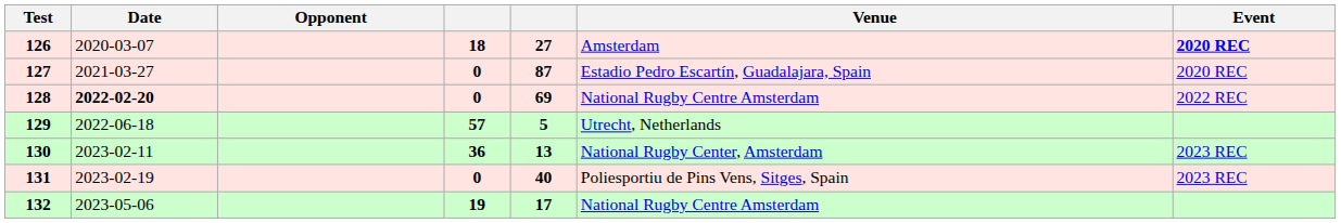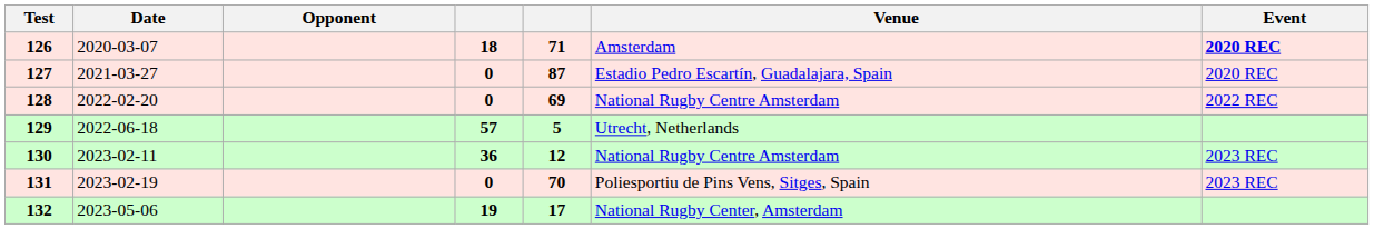126 | column 5: 27 -> 71
128 | Date: bold -> normal
130 | column 5: 13 -> 12
130 | Venue: National Rugby Center, Amsterdam -> National Rugby Centre Amsterdam
131 | column 5: 40 -> 70
132 | Venue: National Rugby Centre Amsterdam -> National Rugby Center, Amsterdam
